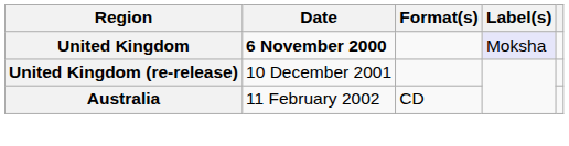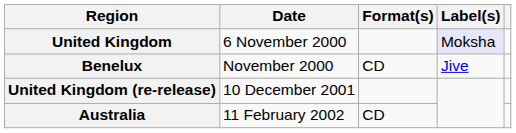United Kingdom | Date: bold -> normal
+ row: Benelux | November 2000 | CD | Jive
